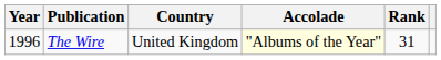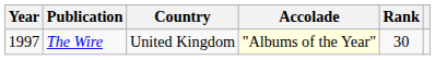The Wire | Year: 1996 -> 1997
The Wire | Rank: 31 -> 30
